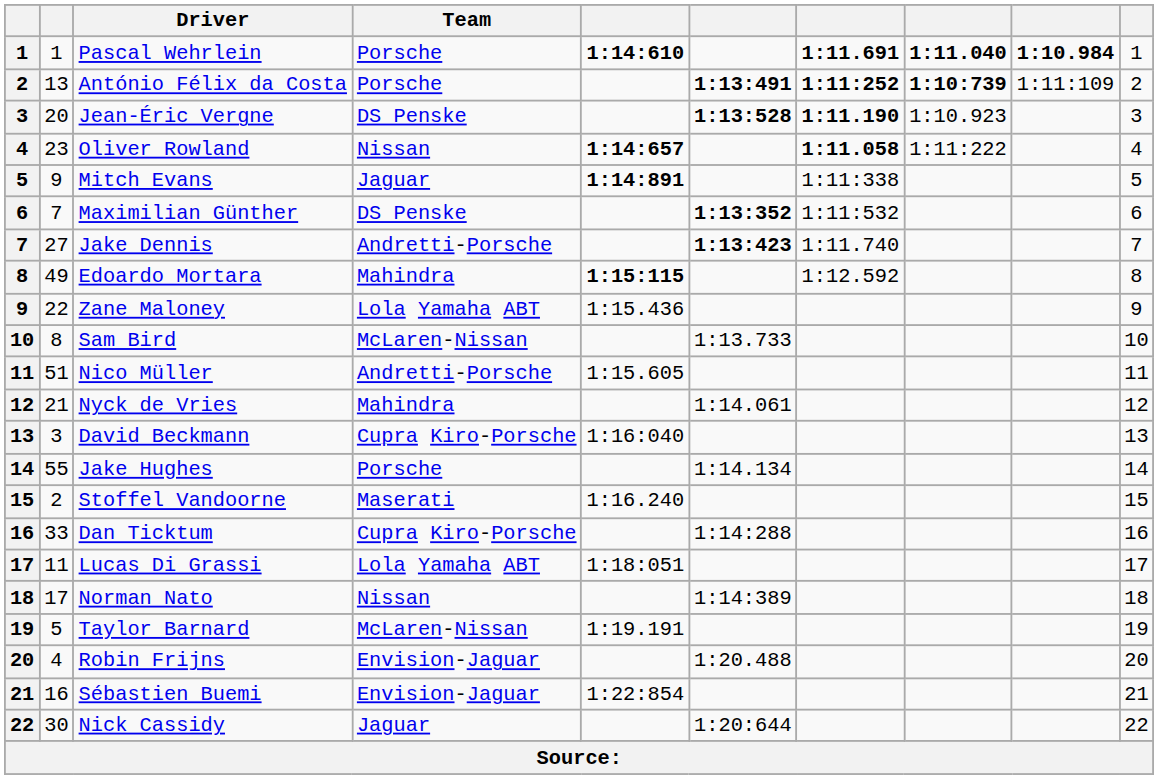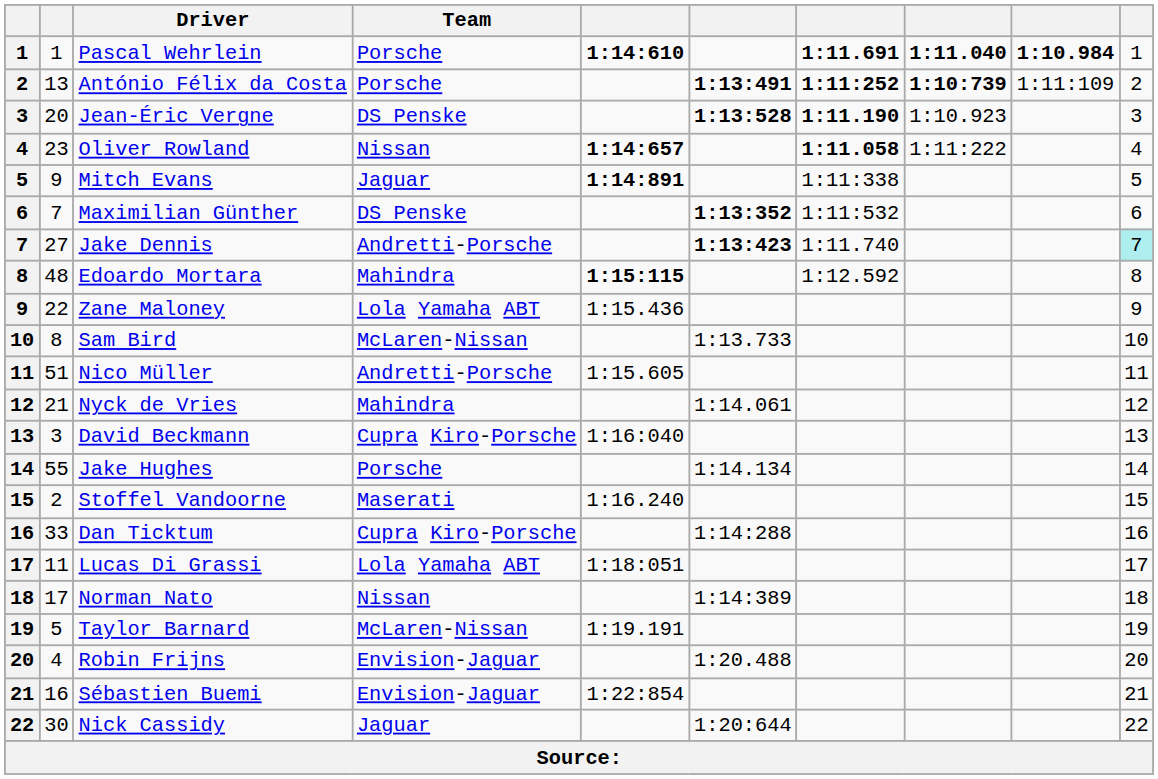Jake Dennis | column 10: no background -> paleturquoise background
Edoardo Mortara | column 2: 49 -> 48
